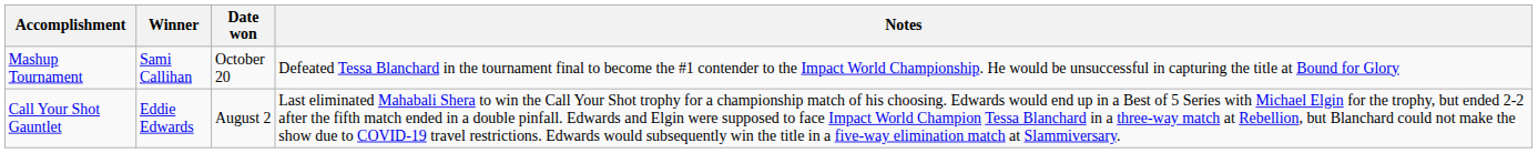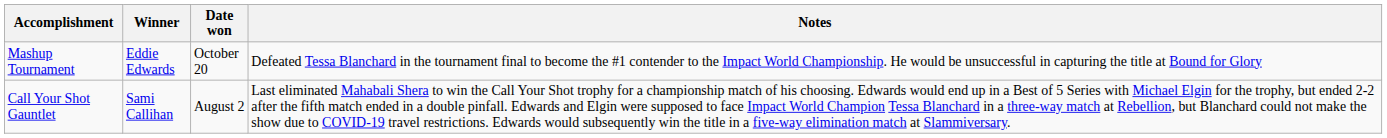Mashup Tournament | Winner: Sami Callihan -> Eddie Edwards
Call Your Shot Gauntlet | Winner: Eddie Edwards -> Sami Callihan
